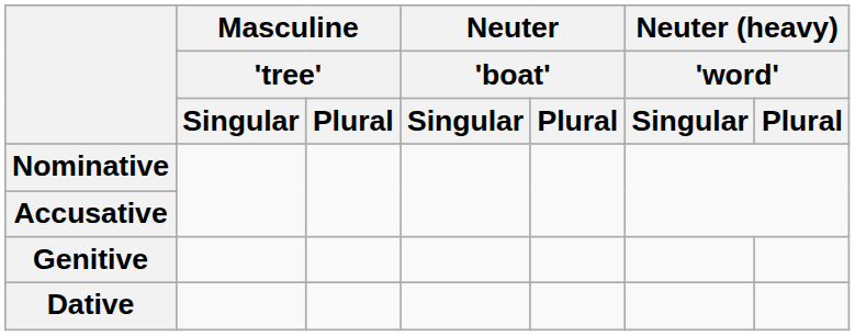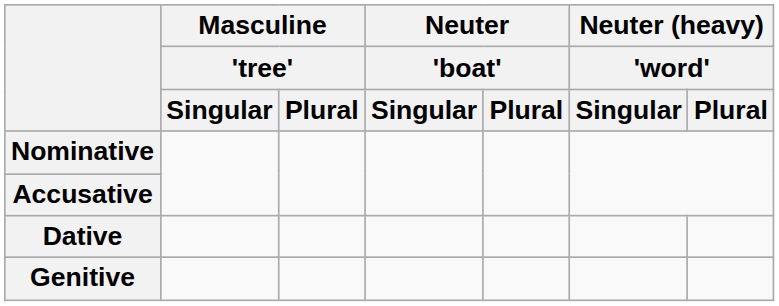rows swapped: Genitive <-> Dative
